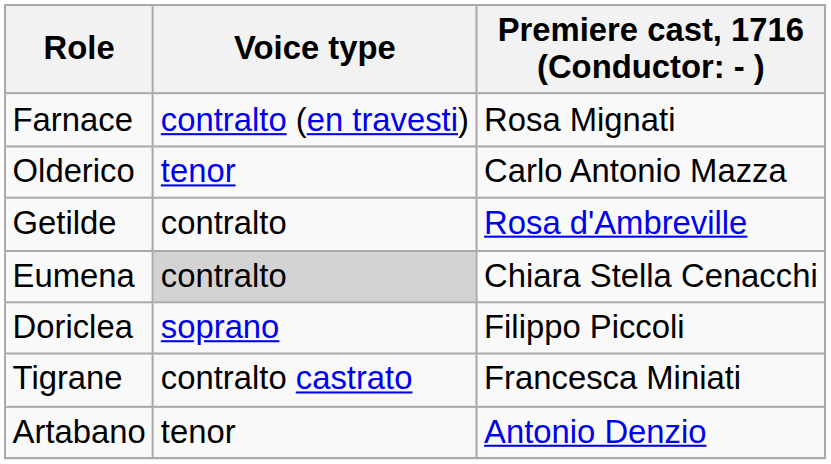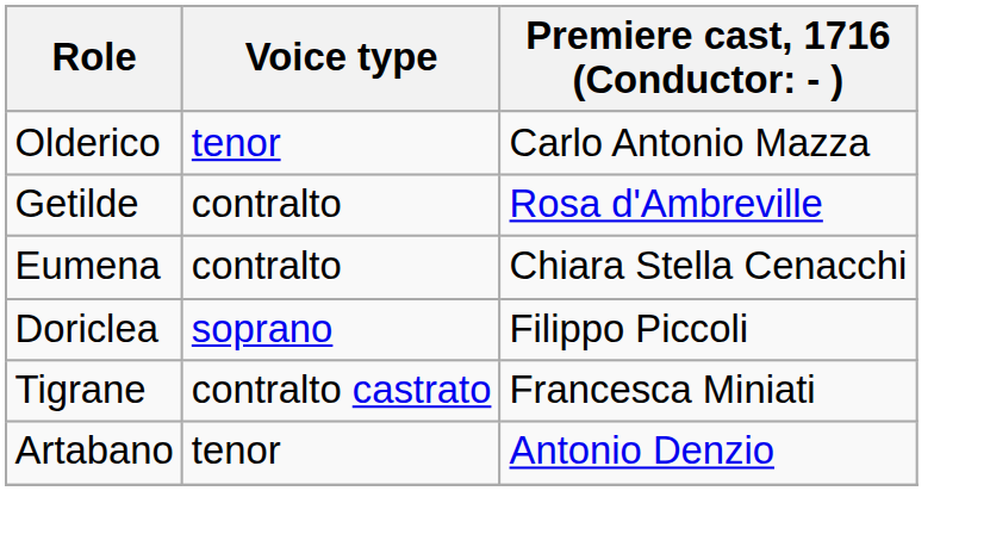- row: Farnace | contralto (en travesti) | Rosa Mignati
Eumena | Voice type: lightgrey background -> no background
